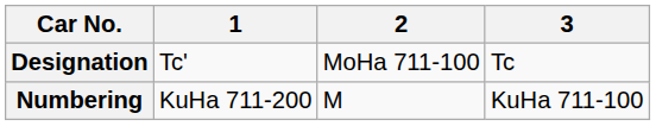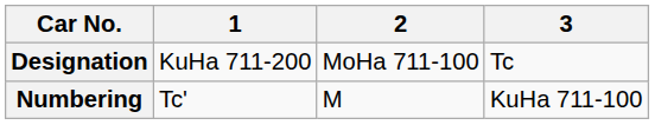Designation | 1: Tc' -> KuHa 711-200
Numbering | 1: KuHa 711-200 -> Tc'
